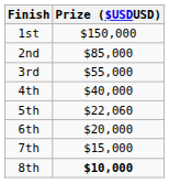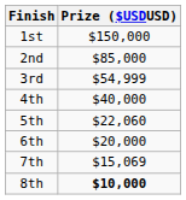3rd | Prize ($USDUSD): $55,000 -> $54,999
7th | Prize ($USDUSD): $15,000 -> $15,069
